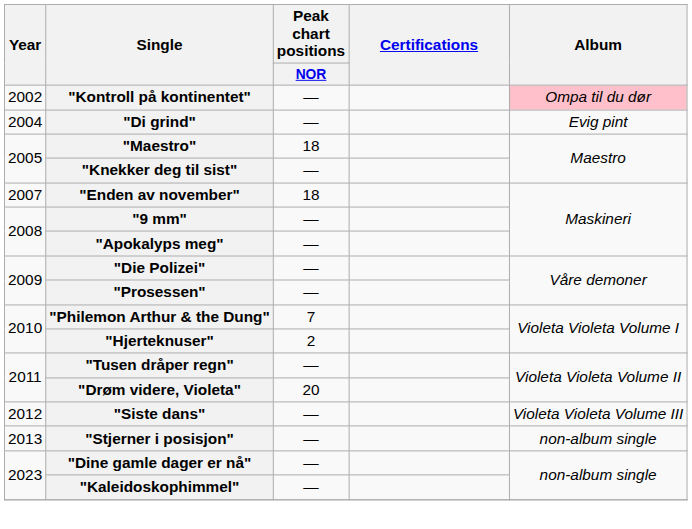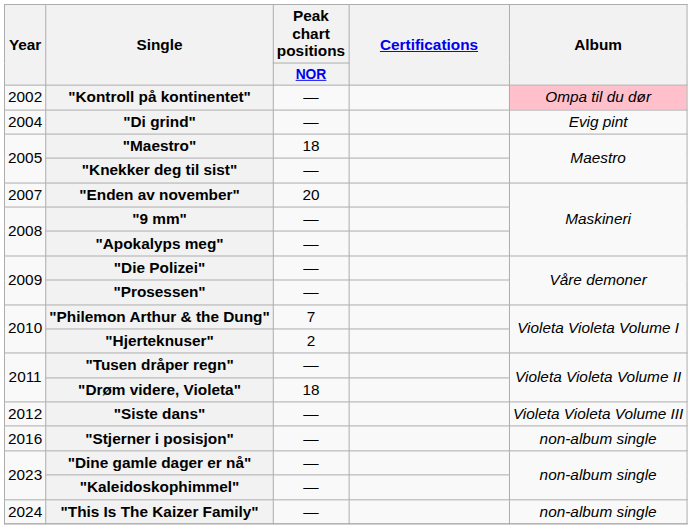"Enden av november" | Peak chart positions / NOR: 18 -> 20
"Drøm videre, Violeta" | Peak chart positions / NOR: 20 -> 18
"Stjerner i posisjon" | Year: 2013 -> 2016
+ row: 2024 | "This Is The Kaizer Family" | — | non-album single
